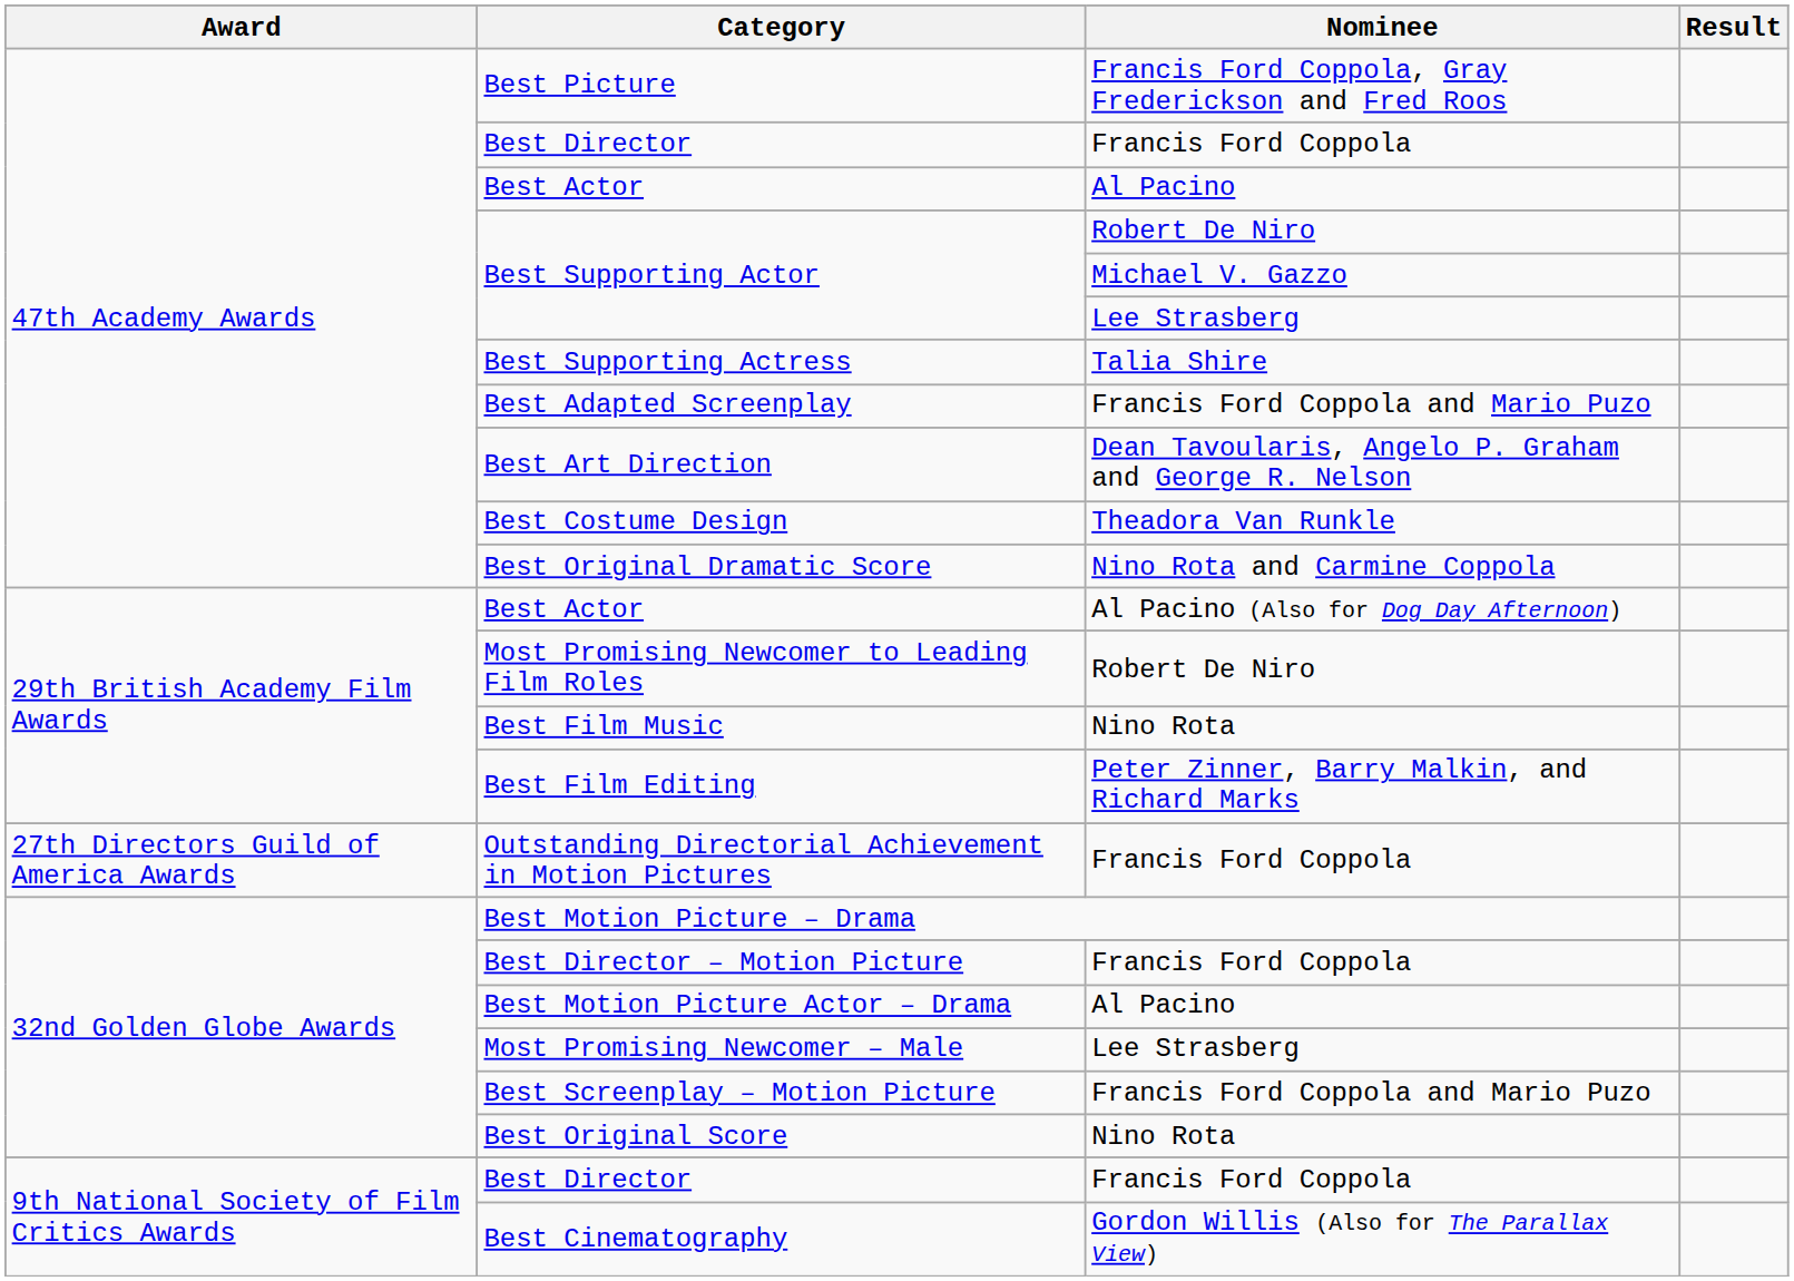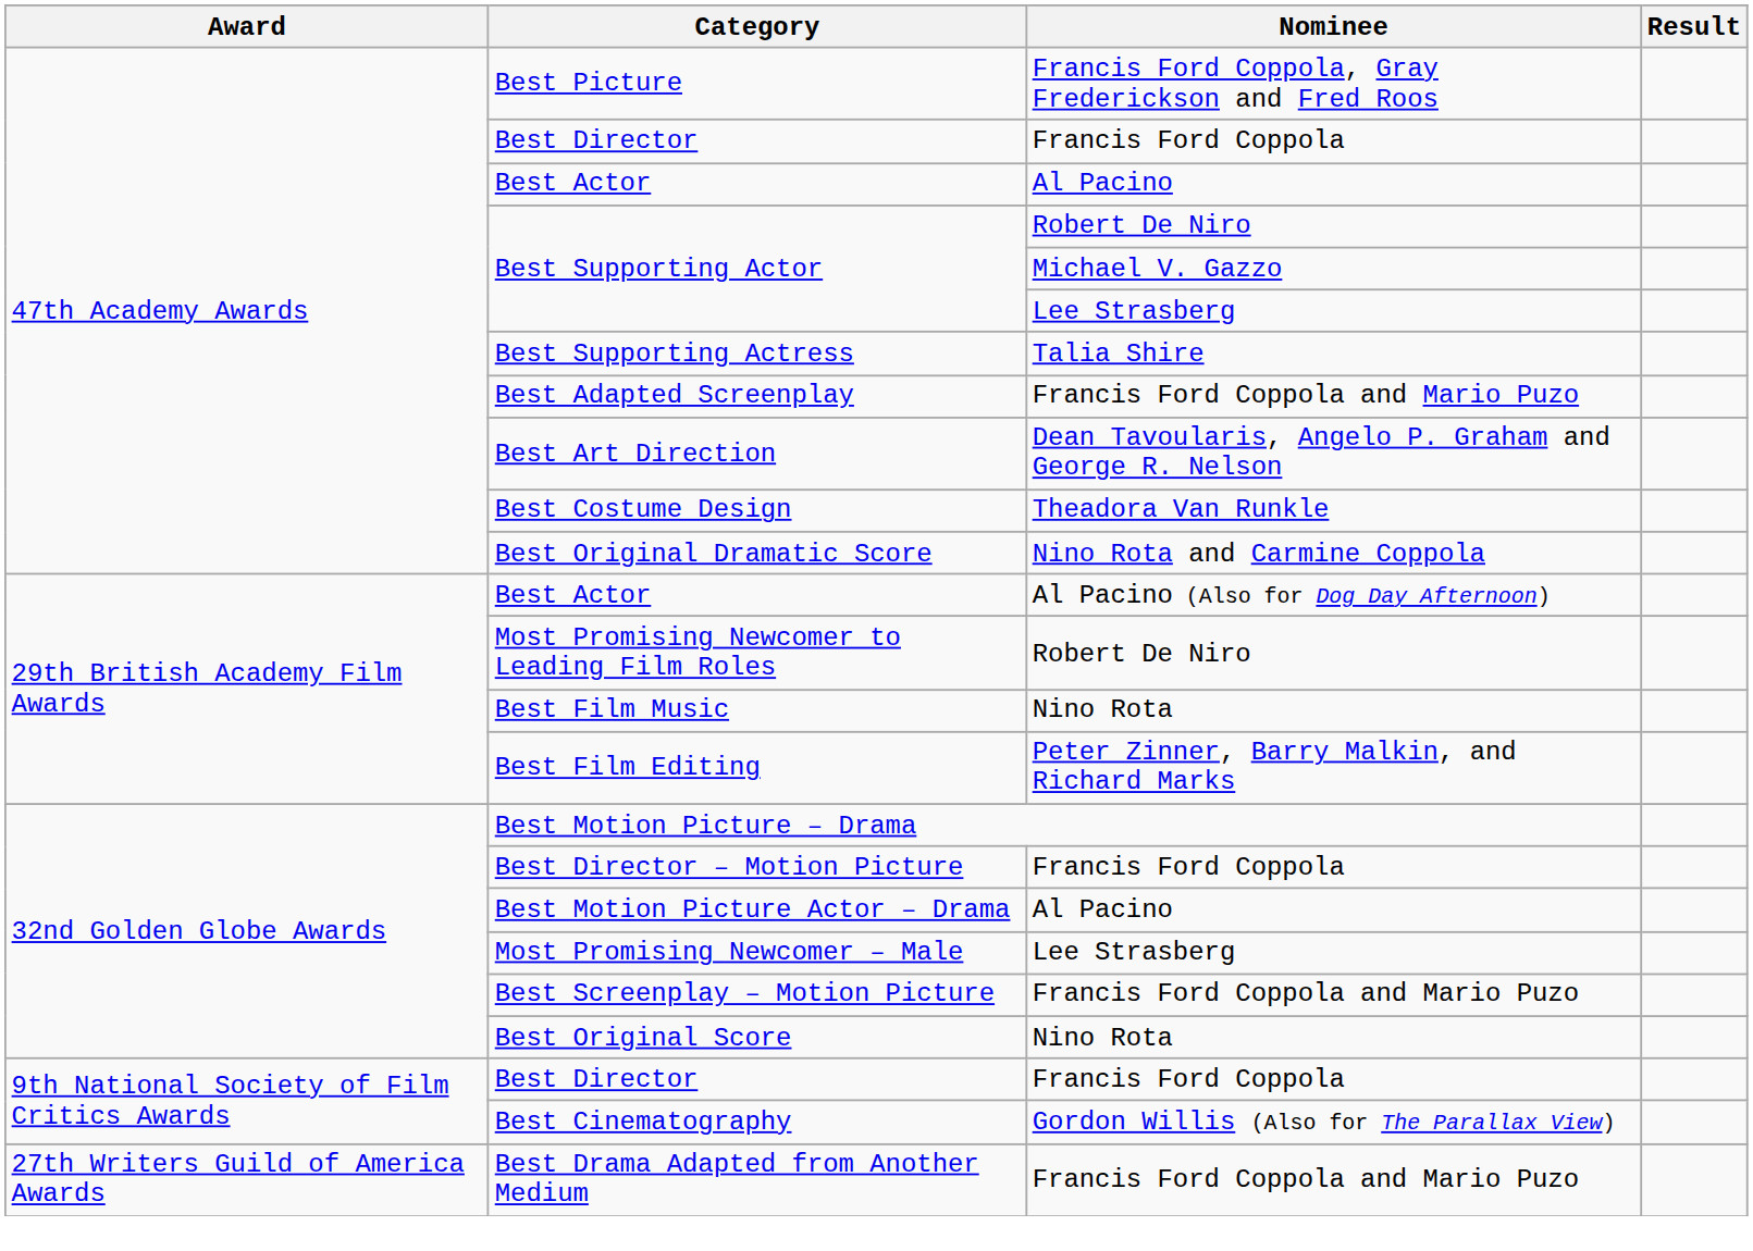- row: 27th Directors Guild of America Awards | Outstanding Directorial Achievement in Motion Pictures | Francis Ford Coppola
+ row: 27th Writers Guild of America Awards | Best Drama Adapted from Another Medium | Francis Ford Coppola and Mario Puzo
